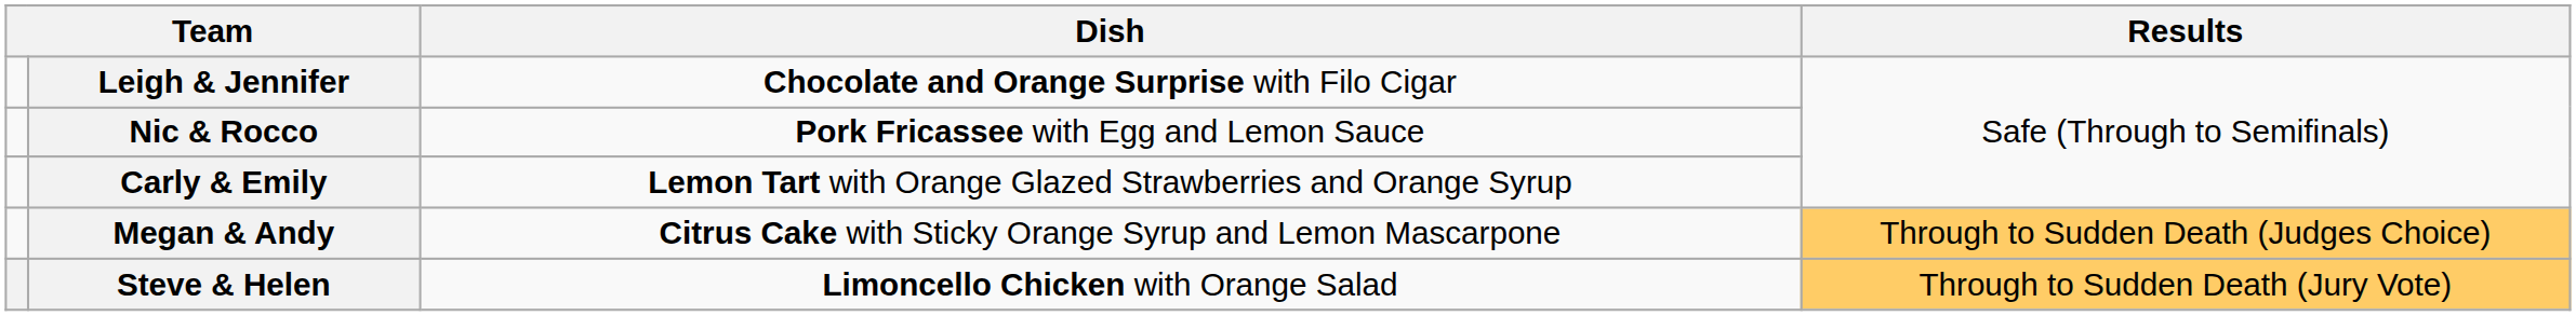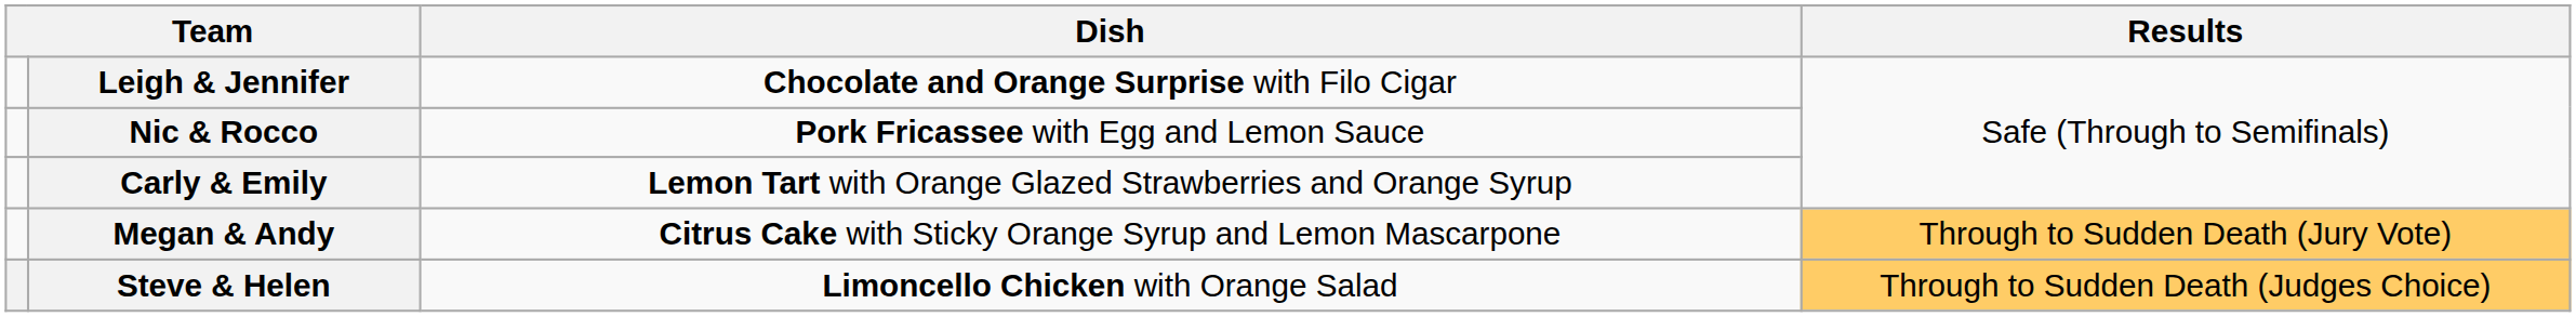Megan & Andy | Results: Through to Sudden Death (Judges Choice) -> Through to Sudden Death (Jury Vote)
Steve & Helen | Results: Through to Sudden Death (Jury Vote) -> Through to Sudden Death (Judges Choice)
